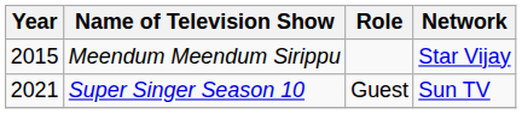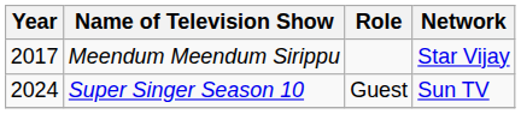Meendum Meendum Sirippu | Year: 2015 -> 2017
Super Singer Season 10 | Year: 2021 -> 2024
